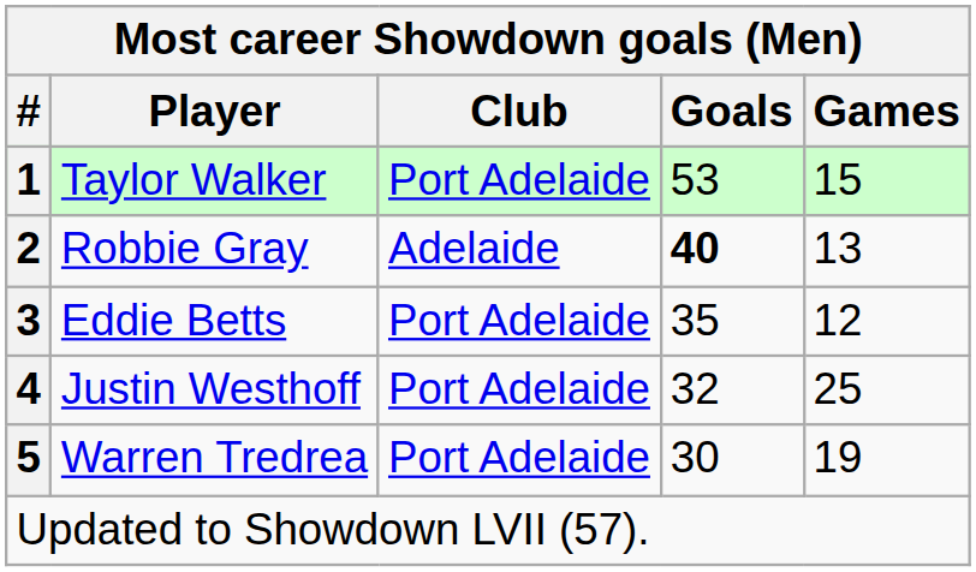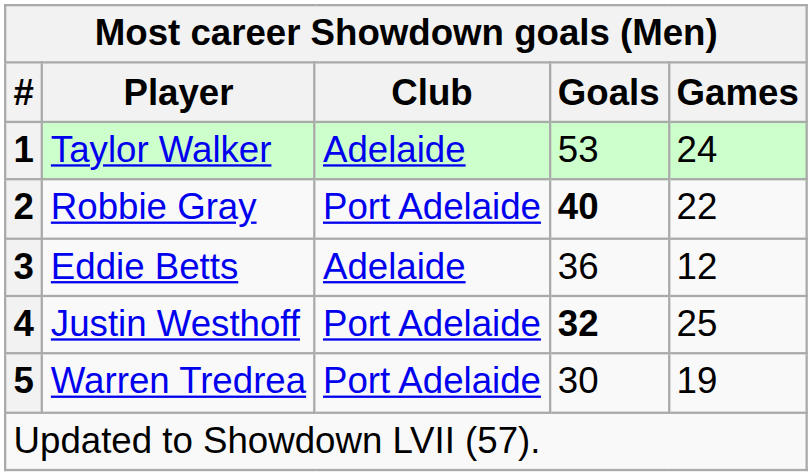Taylor Walker | Club: Port Adelaide -> Adelaide
Taylor Walker | Games: 15 -> 24
Robbie Gray | Club: Adelaide -> Port Adelaide
Robbie Gray | Games: 13 -> 22
Eddie Betts | Club: Port Adelaide -> Adelaide
Eddie Betts | Goals: 35 -> 36
Justin Westhoff | Goals: normal -> bold
